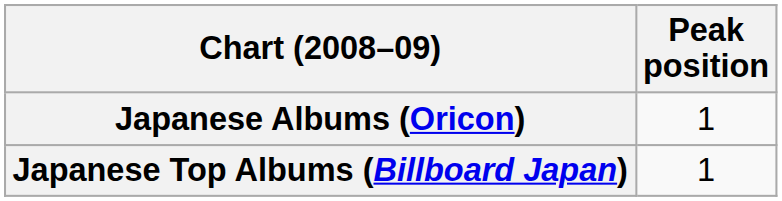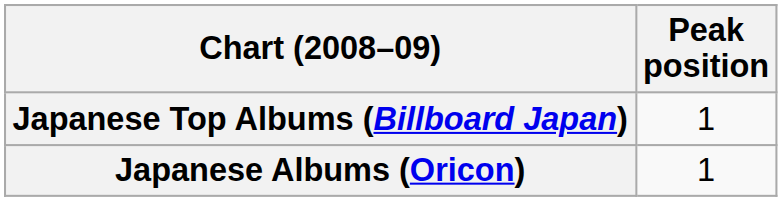rows swapped: Japanese Albums (Oricon) <-> Japanese Top Albums (Billboard Japan)
